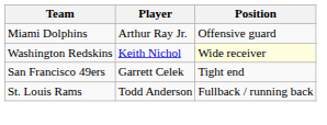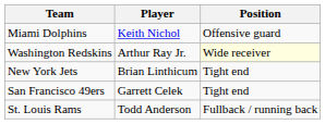Miami Dolphins | Player: Arthur Ray Jr. -> Keith Nichol
Washington Redskins | Player: Keith Nichol -> Arthur Ray Jr.
+ row: New York Jets | Brian Linthicum | Tight end
